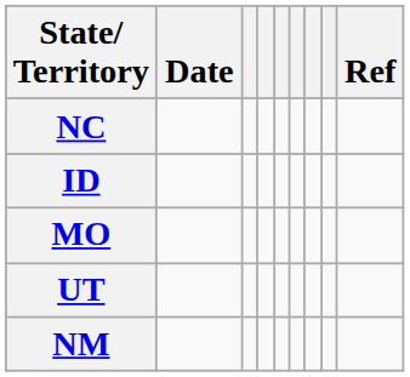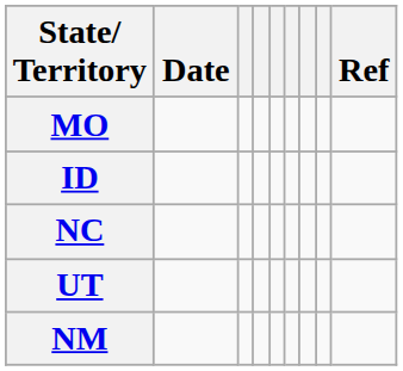rows swapped: NC <-> MO
